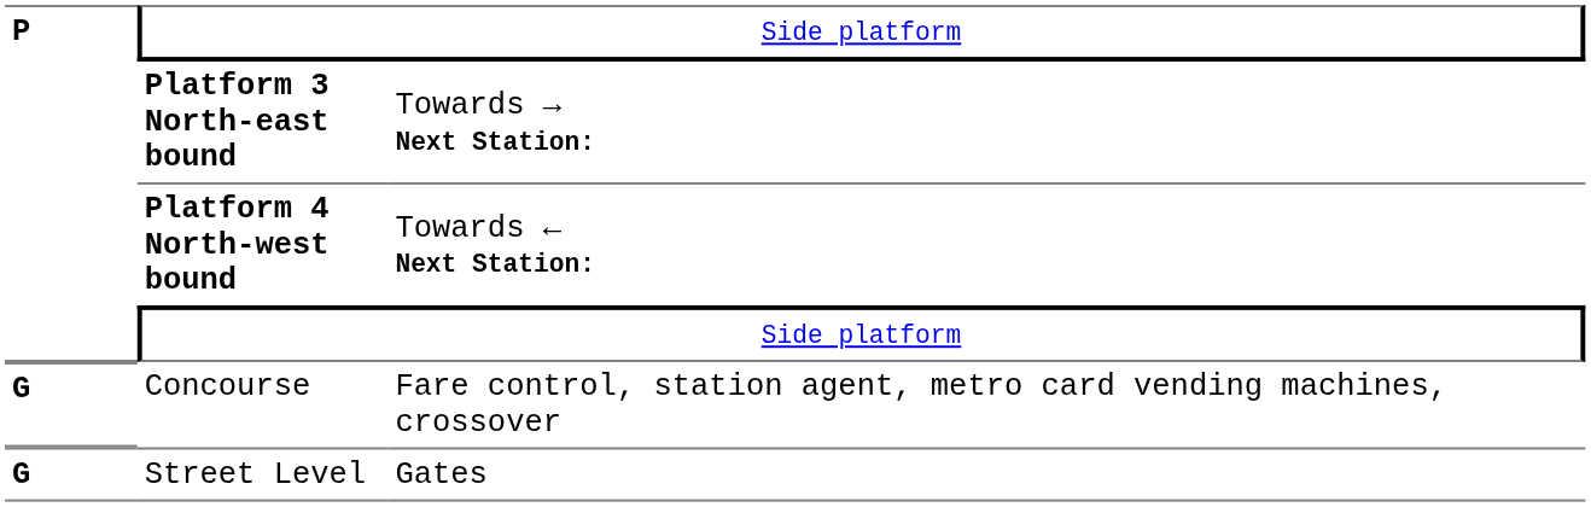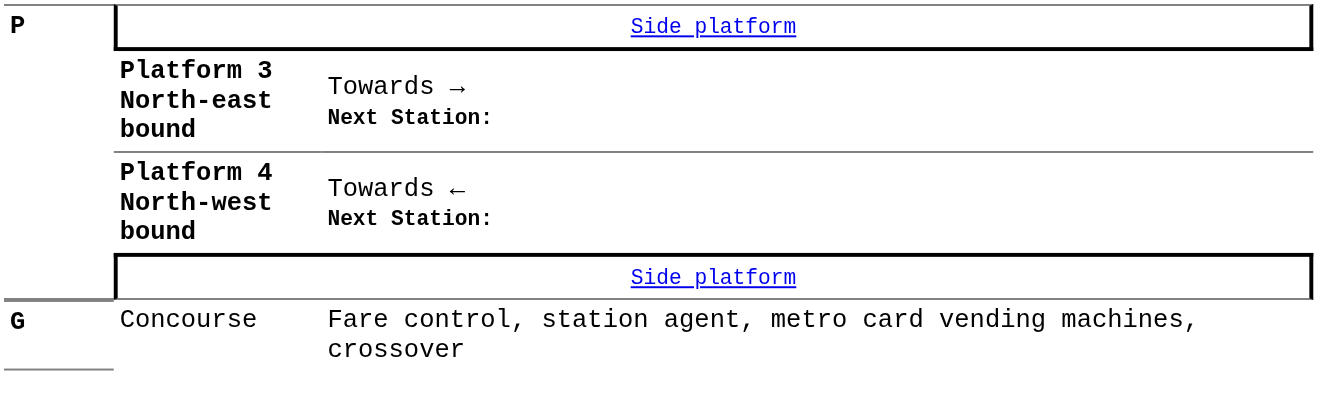- row: G | Street Level | Gates
